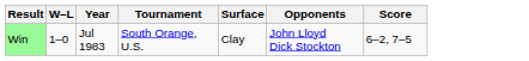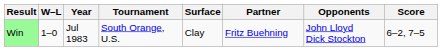+ column: Partner | Fritz Buehning
